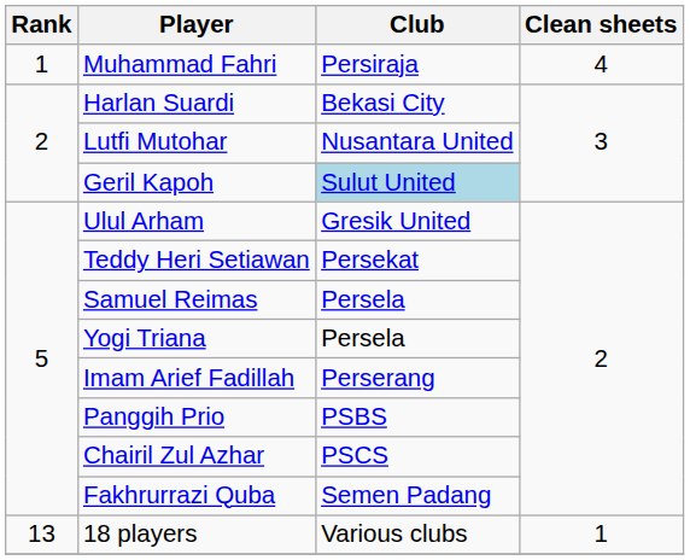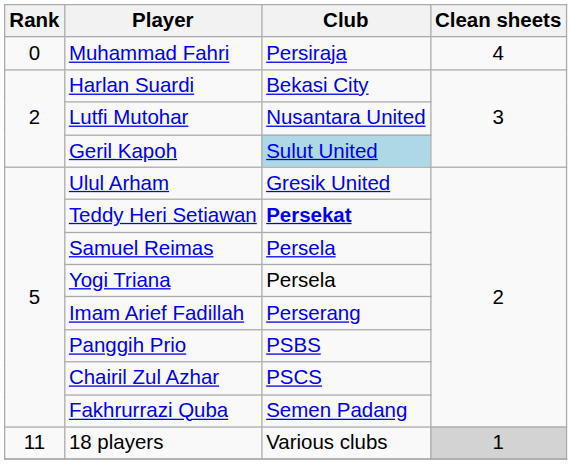Muhammad Fahri | Rank: 1 -> 0
Teddy Heri Setiawan | Club: normal -> bold
18 players | Rank: 13 -> 11
18 players | Clean sheets: no background -> lightgrey background
